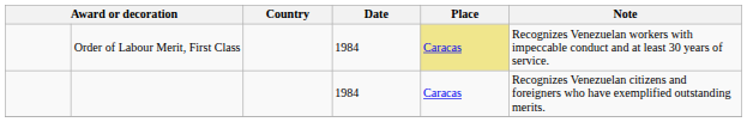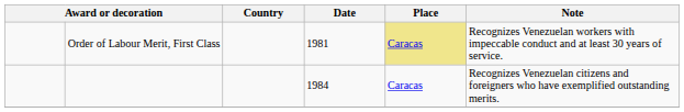Order of Labour Merit, First Class | Date: 1984 -> 1981
